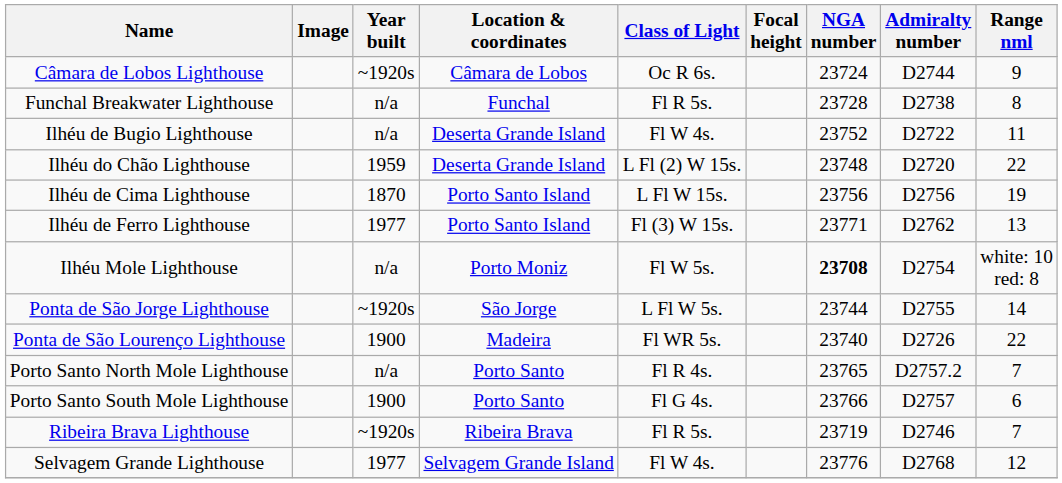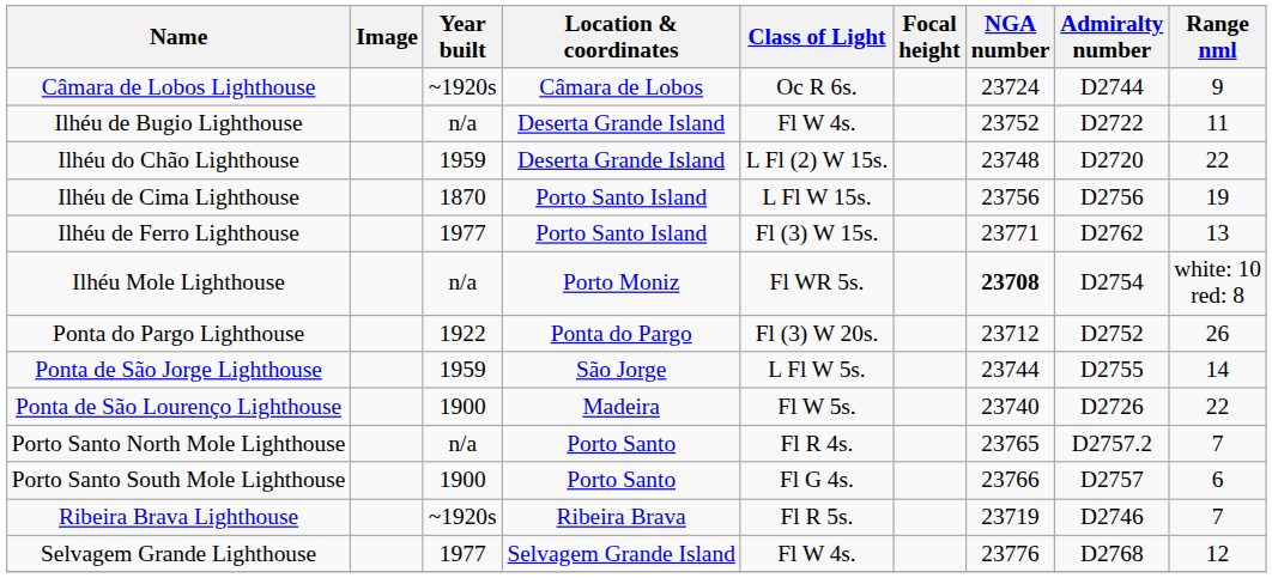- row: Funchal Breakwater Lighthouse | n/a | Funchal | Fl R 5s. | 23728 | D2738 | 8
Ilhéu Mole Lighthouse | Class of Light: Fl W 5s. -> Fl WR 5s.
+ row: Ponta do Pargo Lighthouse | 1922 | Ponta do Pargo | Fl (3) W 20s. | 23712 | D2752 | 26
Ponta de São Jorge Lighthouse | Year built: ~1920s -> 1959
Ponta de São Lourenço Lighthouse | Class of Light: Fl WR 5s. -> Fl W 5s.
